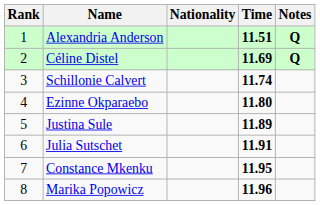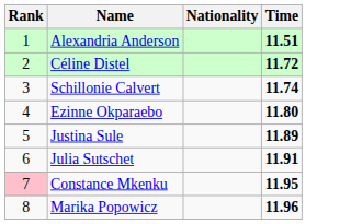- column: Notes | Q | Q
Céline Distel | Time: 11.69 -> 11.72
Constance Mkenku | Rank: no background -> pink background
